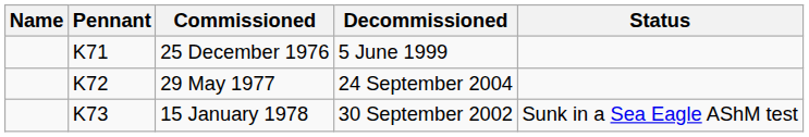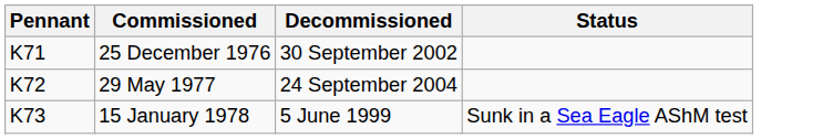- column: Name
25 December 1976 | Decommissioned: 5 June 1999 -> 30 September 2002
15 January 1978 | Decommissioned: 30 September 2002 -> 5 June 1999
